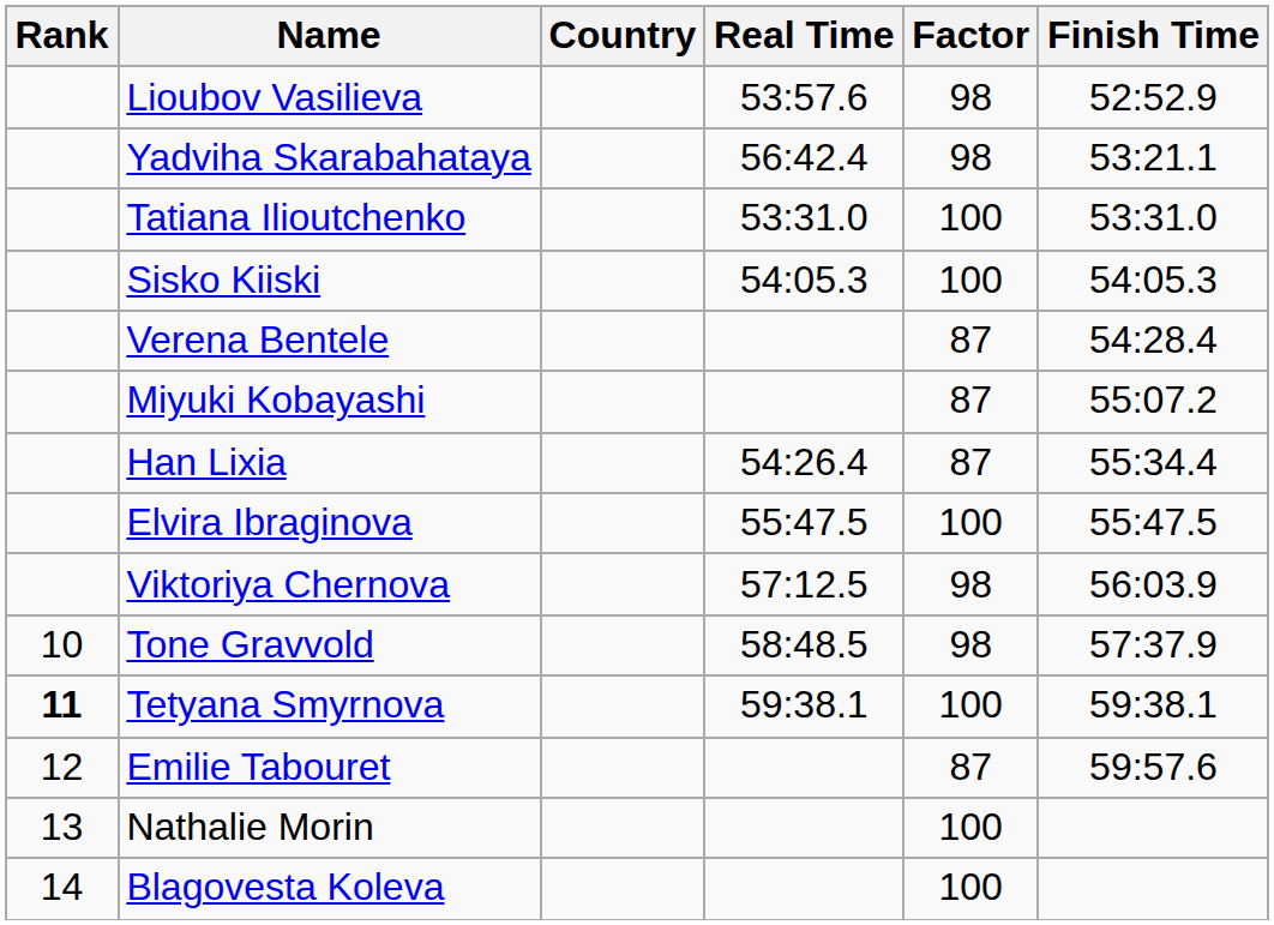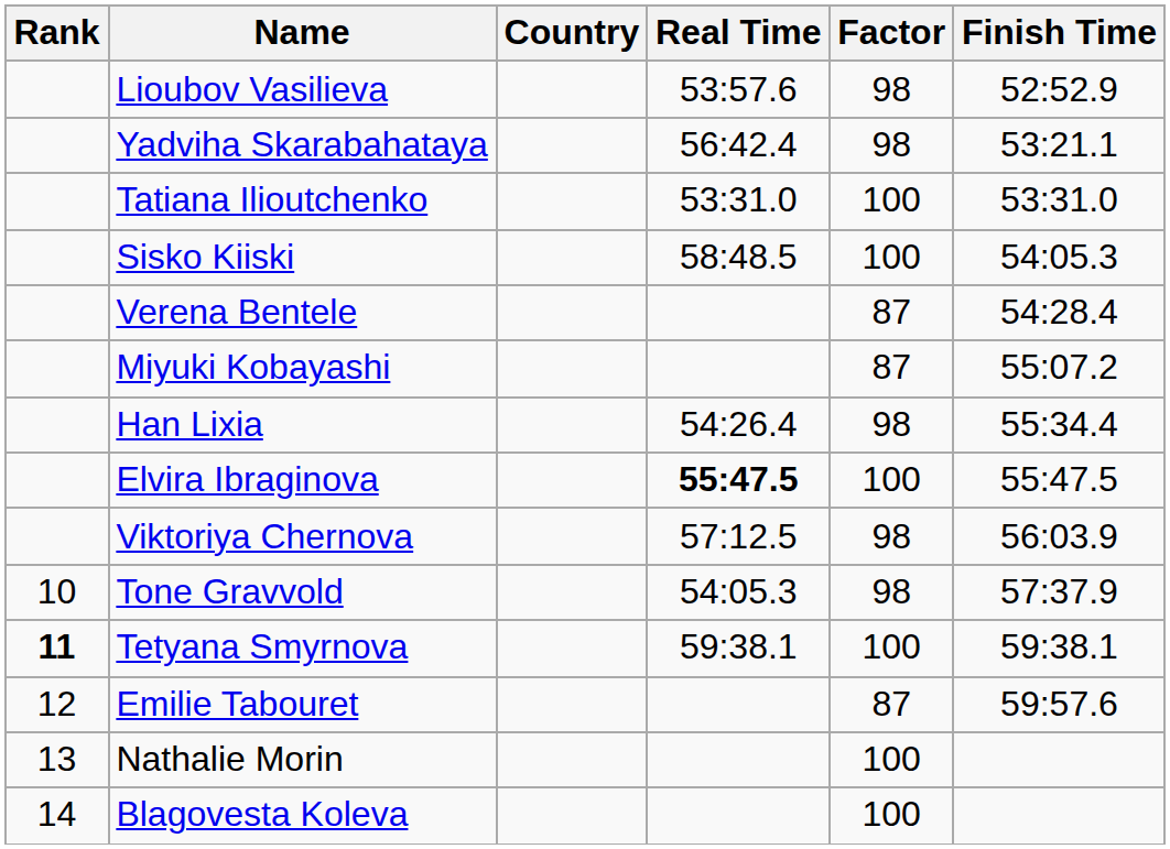Sisko Kiiski | Real Time: 54:05.3 -> 58:48.5
Han Lixia | Factor: 87 -> 98
Elvira Ibraginova | Real Time: normal -> bold
Tone Gravvold | Real Time: 58:48.5 -> 54:05.3
